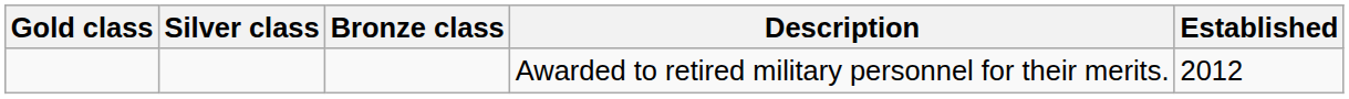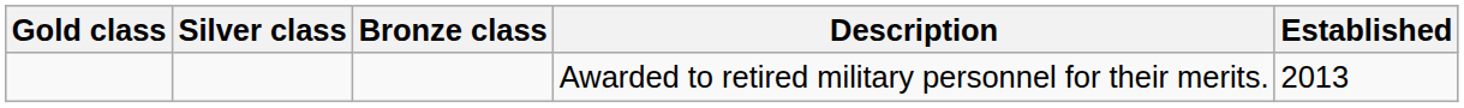Awarded to retired military personnel for their merits. | Established: 2012 -> 2013
